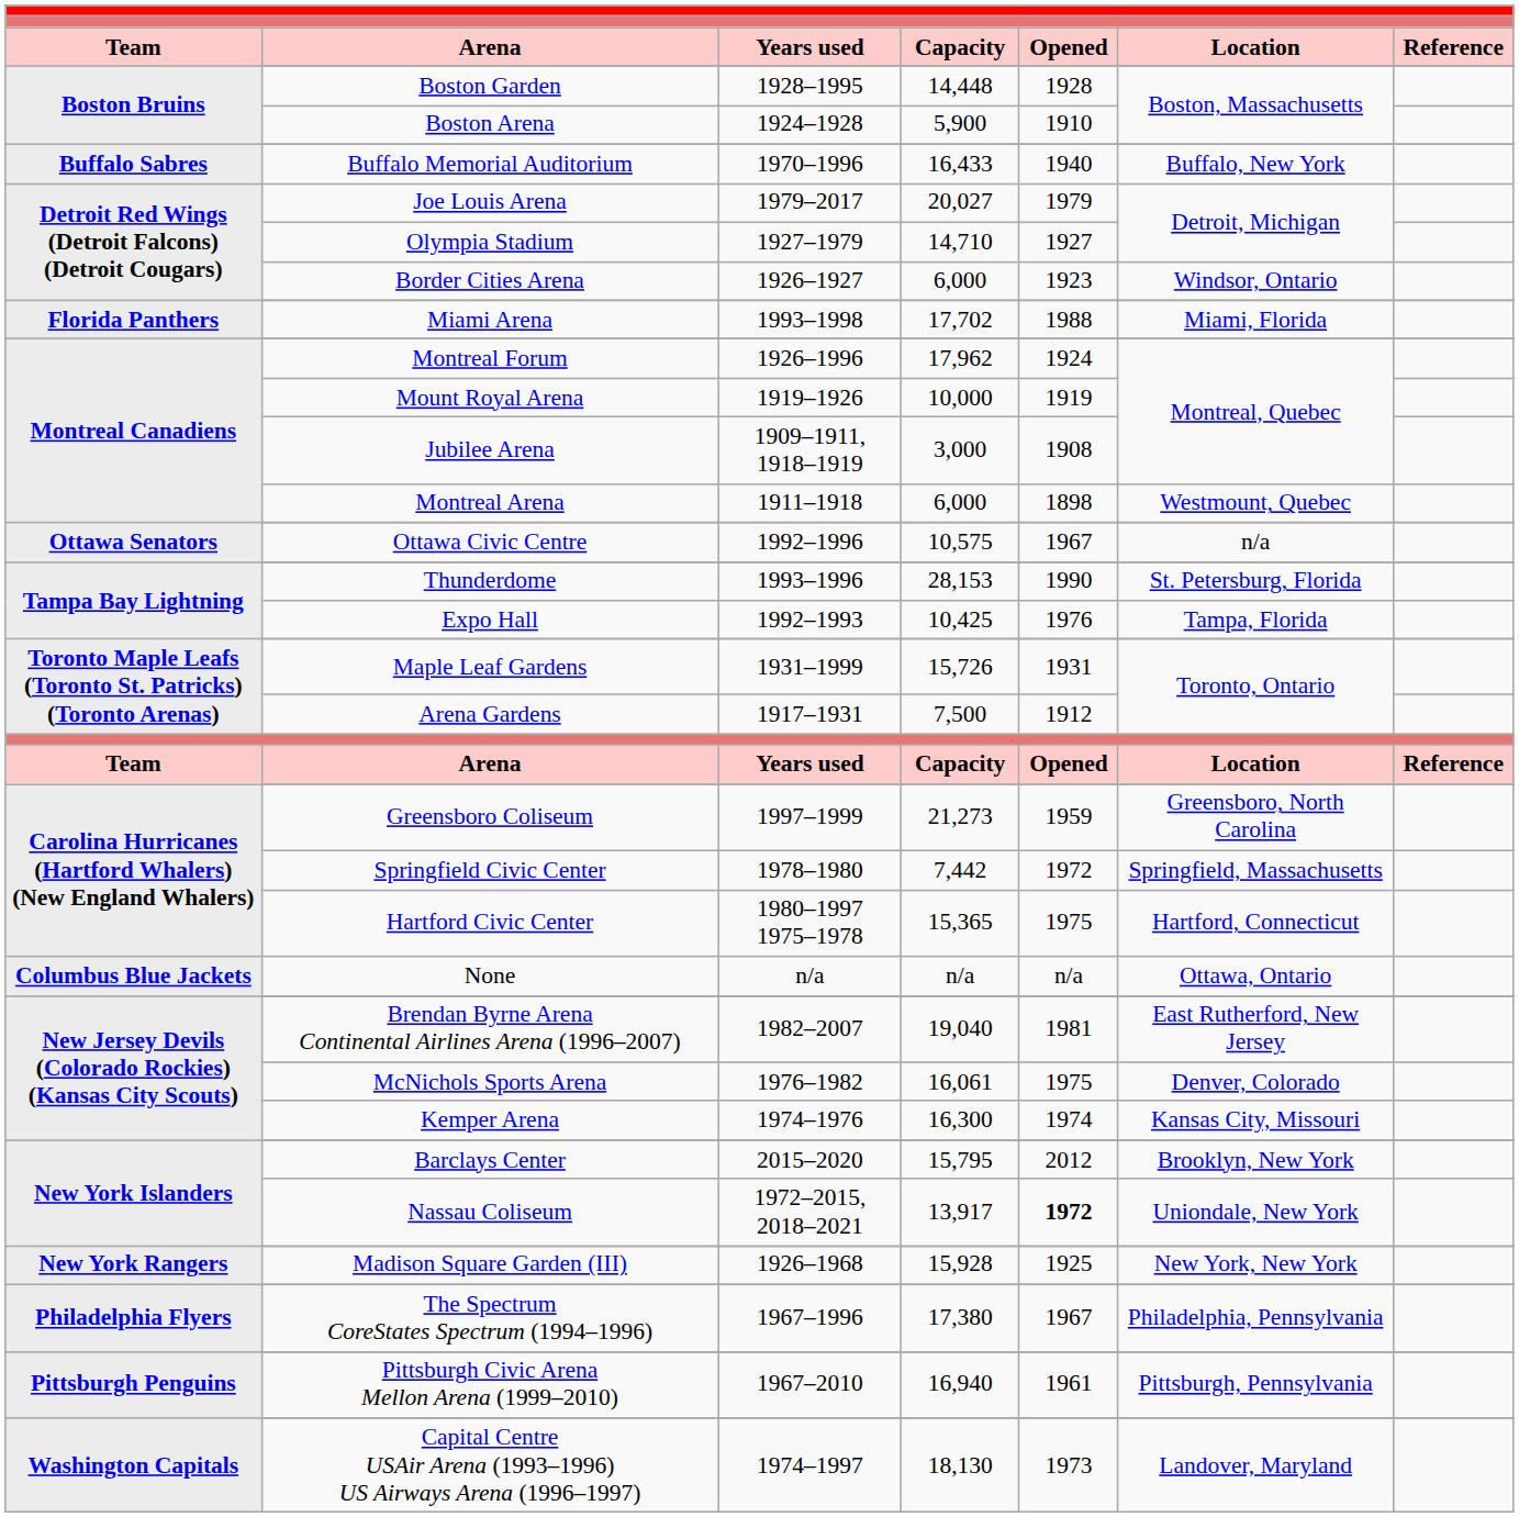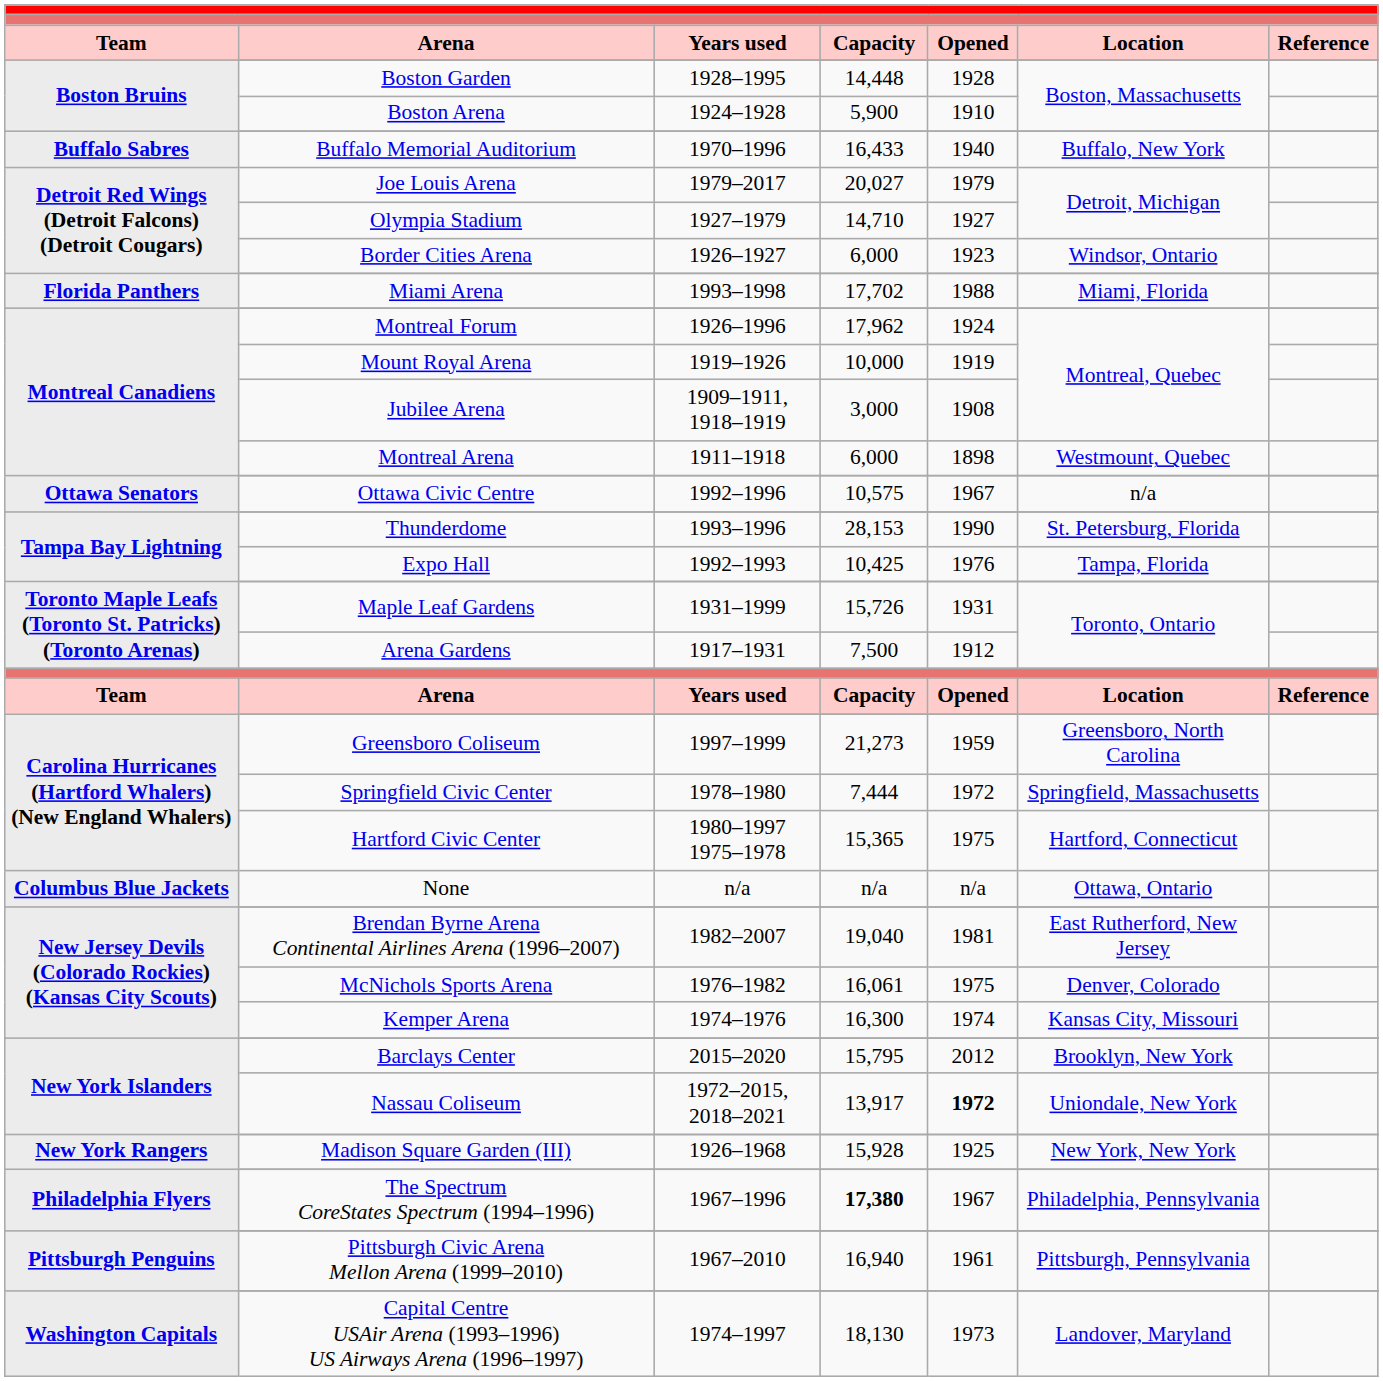Springfield Civic Center | column 4: 7,442 -> 7,444
The Spectrum CoreStates Spectrum (1994–1996) | column 4: normal -> bold
